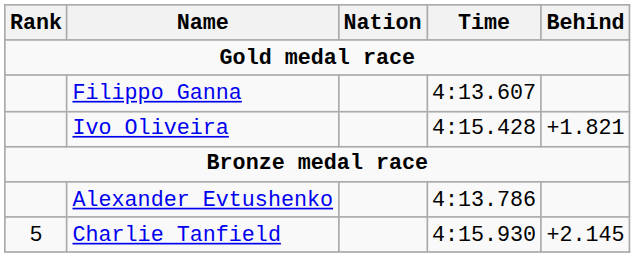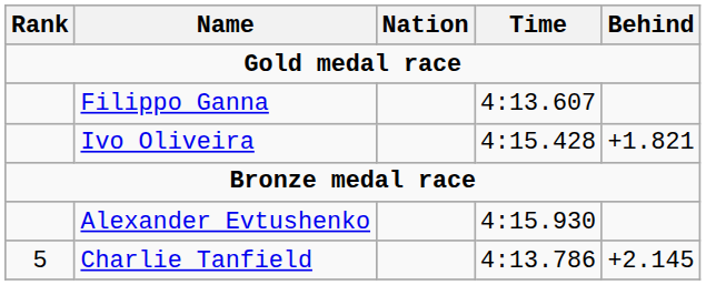Alexander Evtushenko | Time: 4:13.786 -> 4:15.930
Charlie Tanfield | Time: 4:15.930 -> 4:13.786
